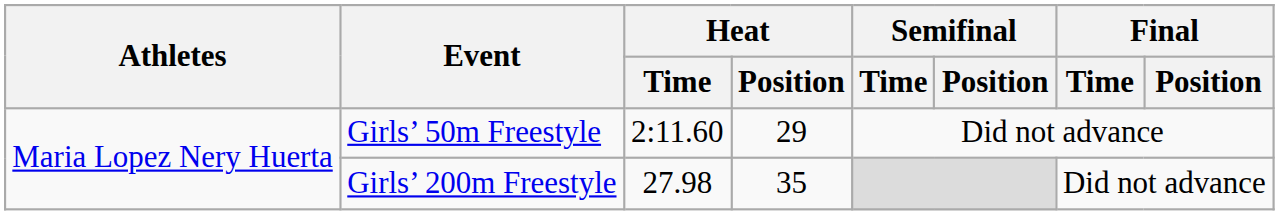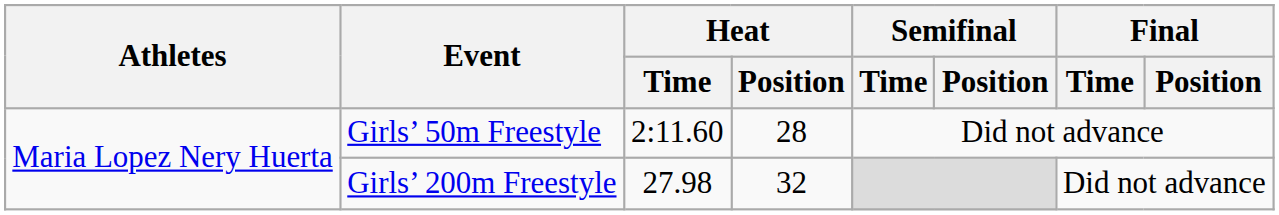Girls’ 50m Freestyle | Heat / Position: 29 -> 28
Girls’ 200m Freestyle | Heat / Position: 35 -> 32
